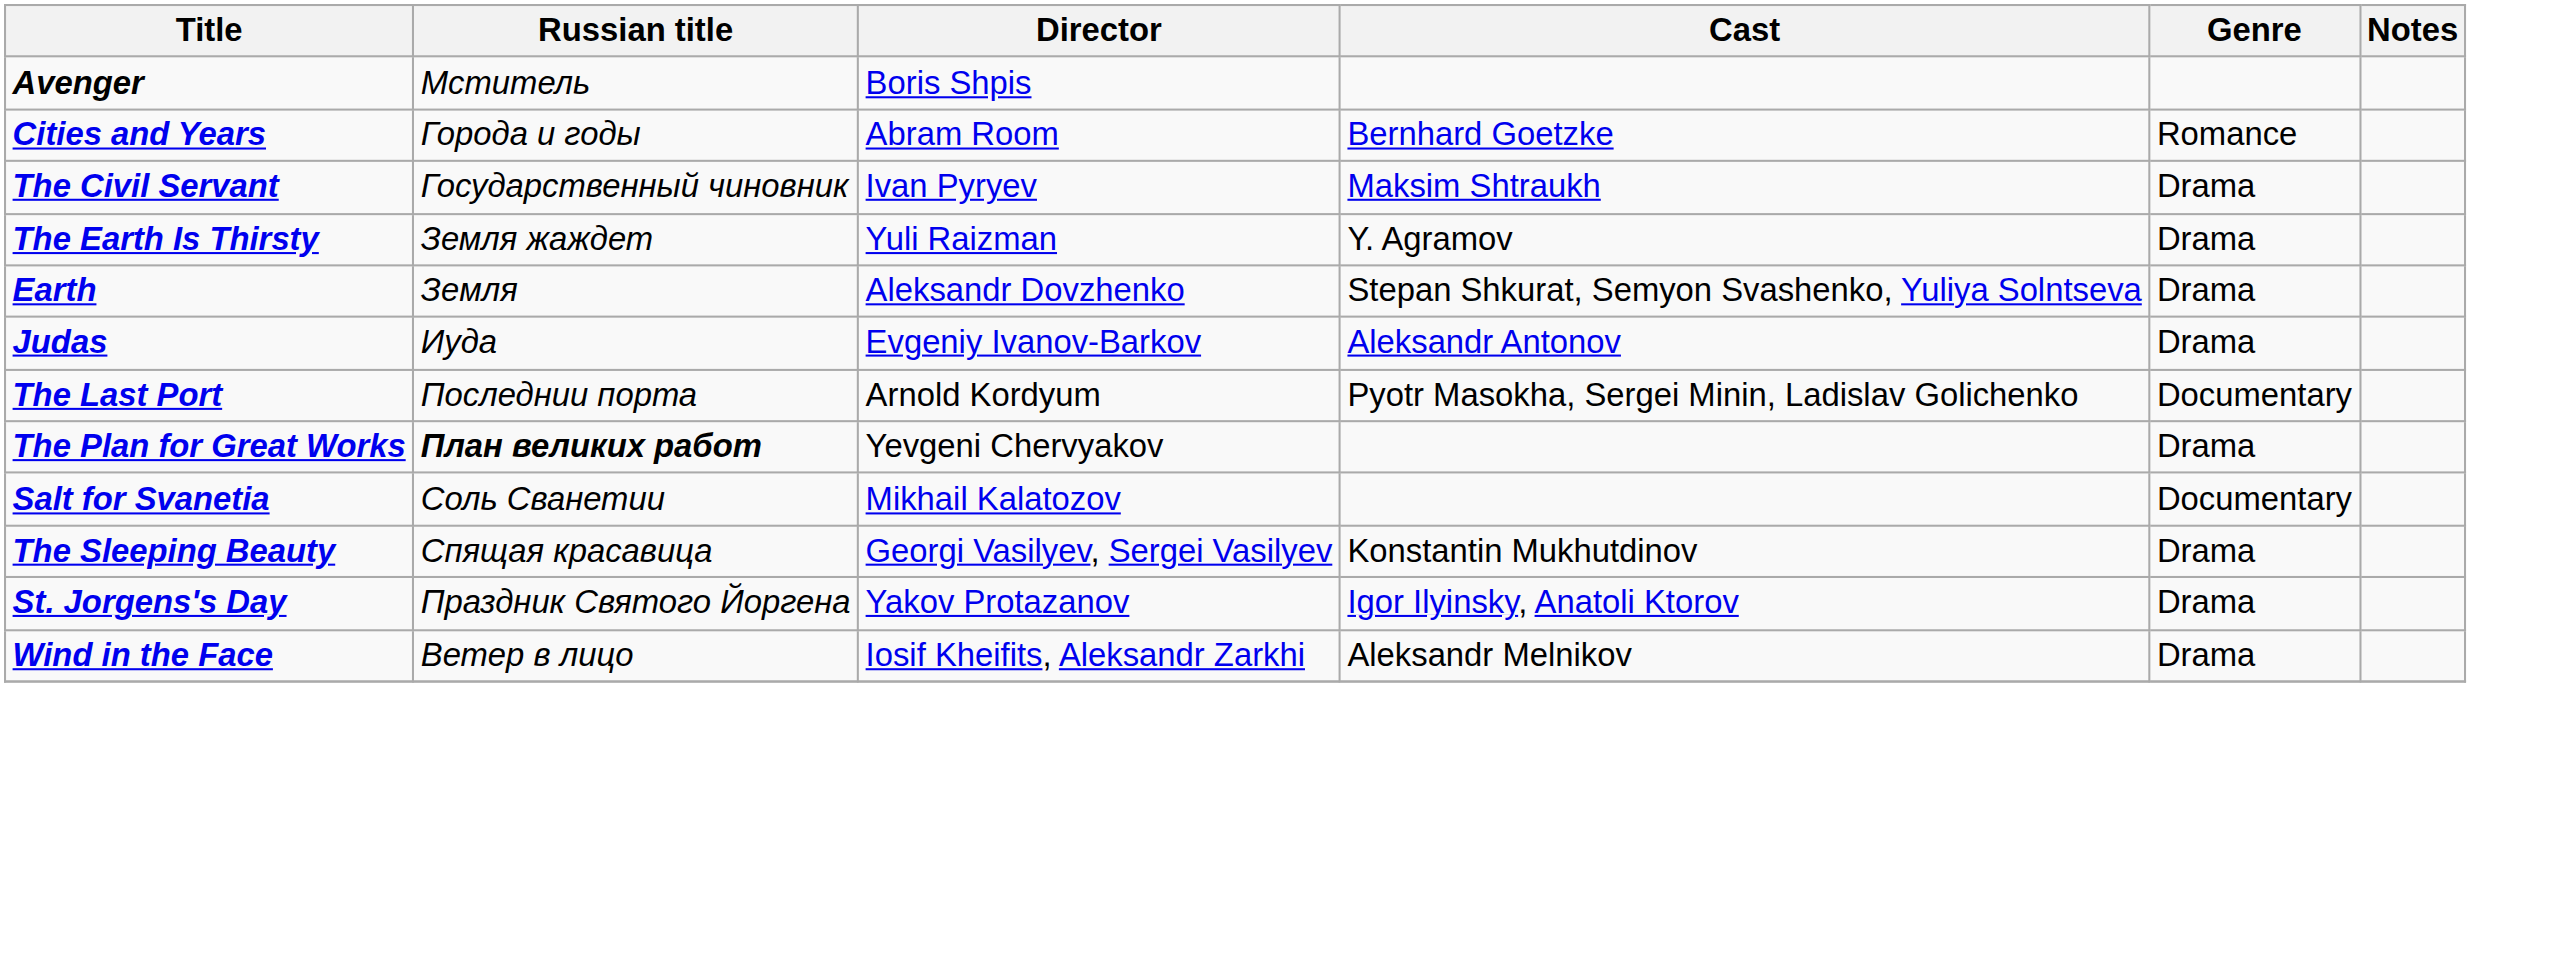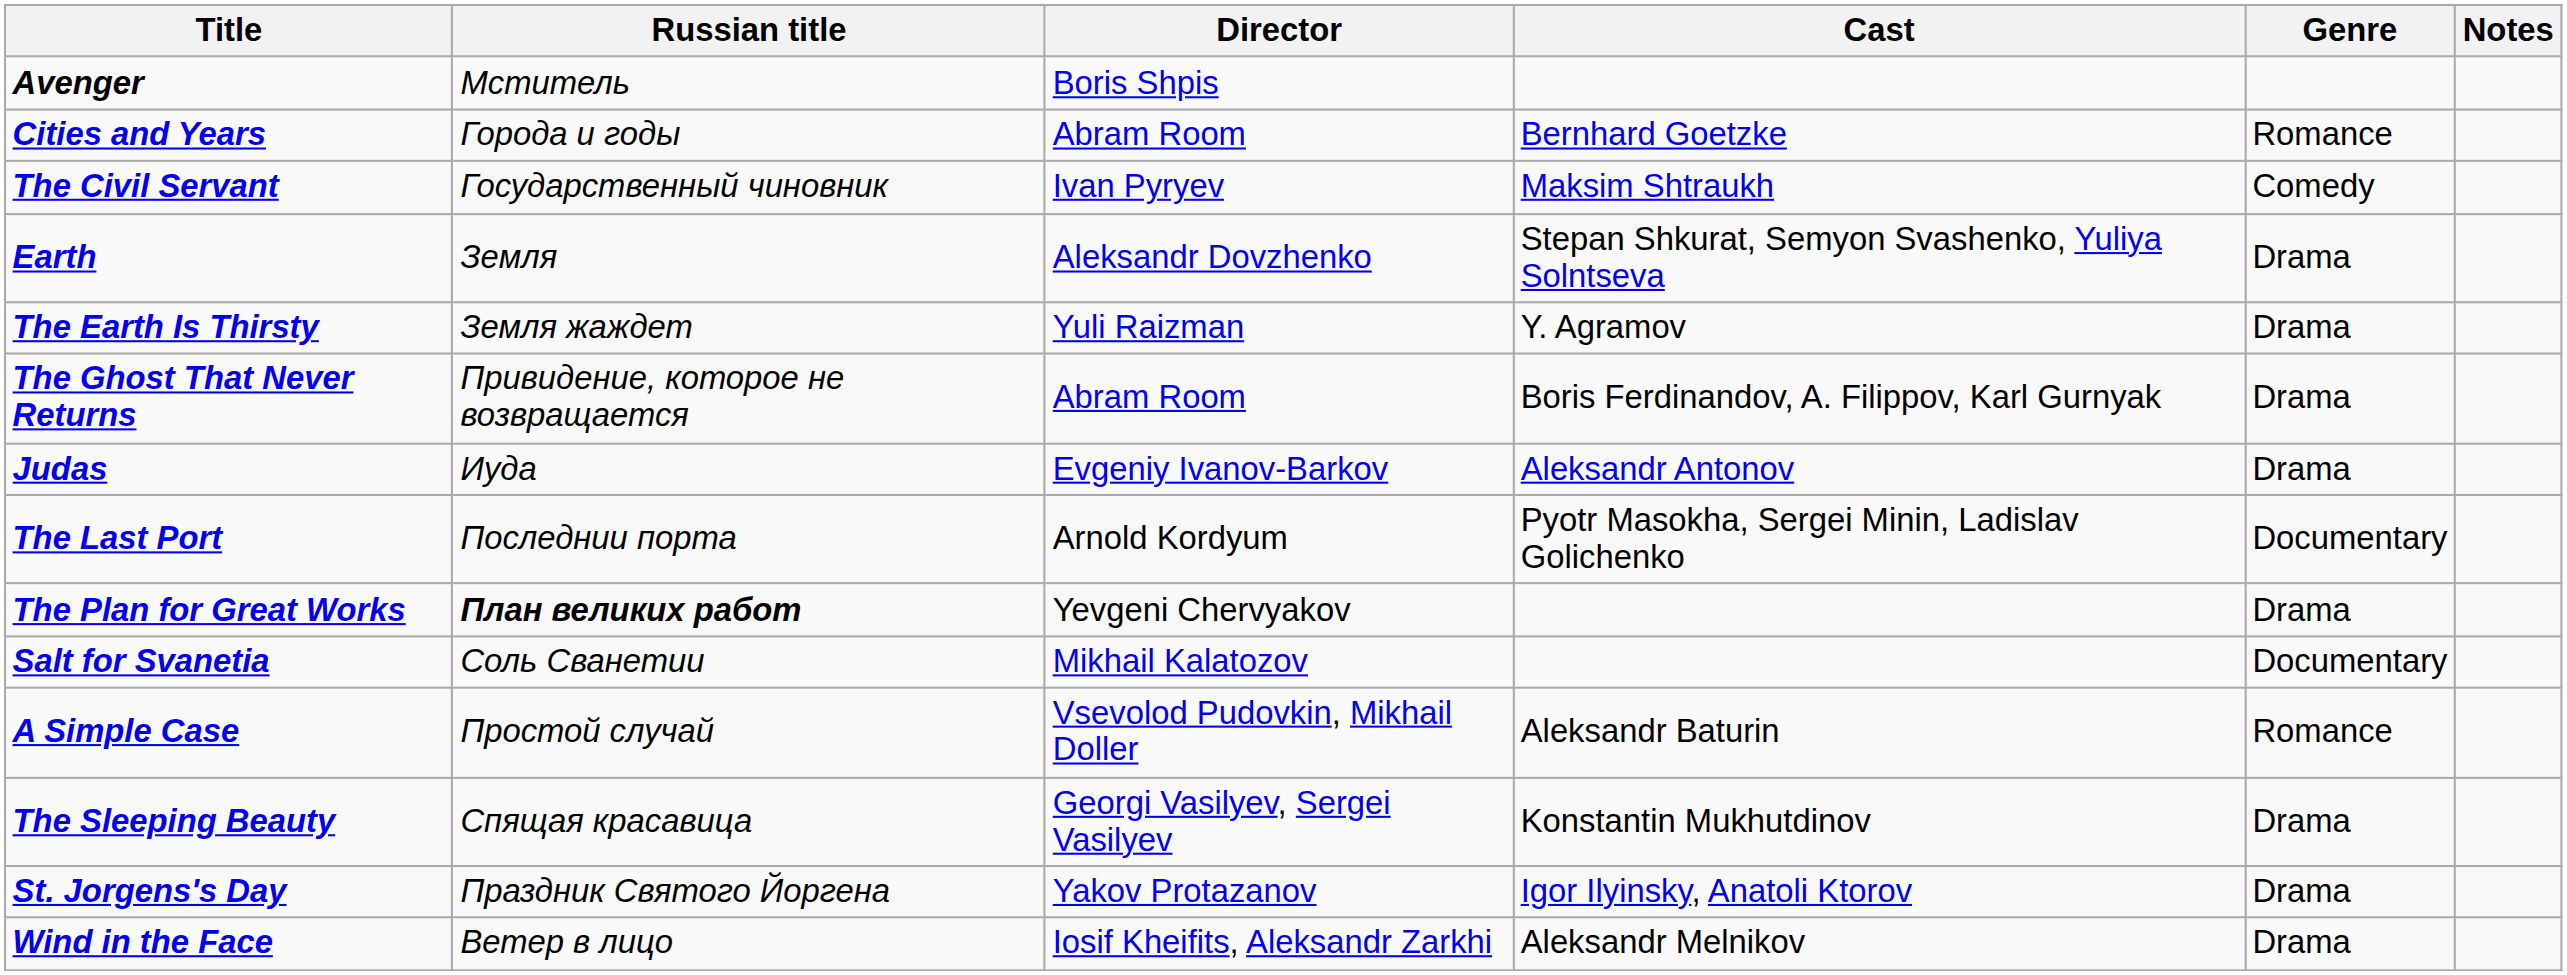The Civil Servant | Genre: Drama -> Comedy
rows swapped: Earth <-> The Earth Is Thirsty
+ row: The Ghost That Never Returns | Привидение, которое не возвращается | Abram Room | Boris Ferdinandov, A. Filippov, Karl Gurnyak | Drama
+ row: A Simple Case | Простой случай | Vsevolod Pudovkin, Mikhail Doller | Aleksandr Baturin | Romance
